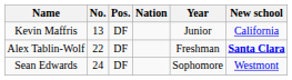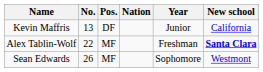Alex Tablin-Wolf | Pos.: DF -> MF
Sean Edwards | No.: 24 -> 26
Sean Edwards | Pos.: DF -> MF
